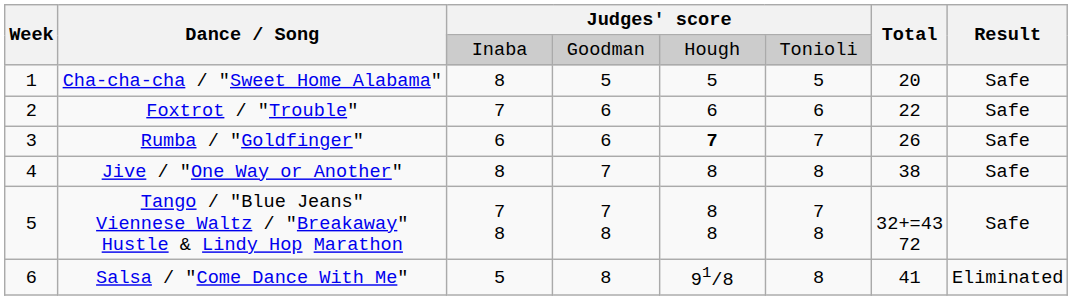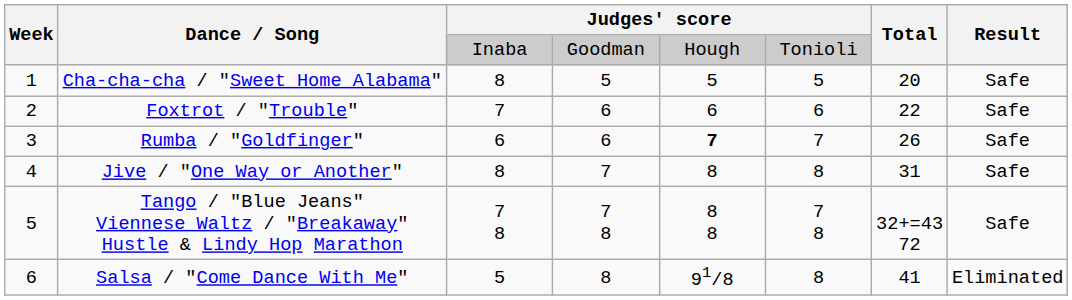Jive / "One Way or Another" | Total: 38 -> 31
